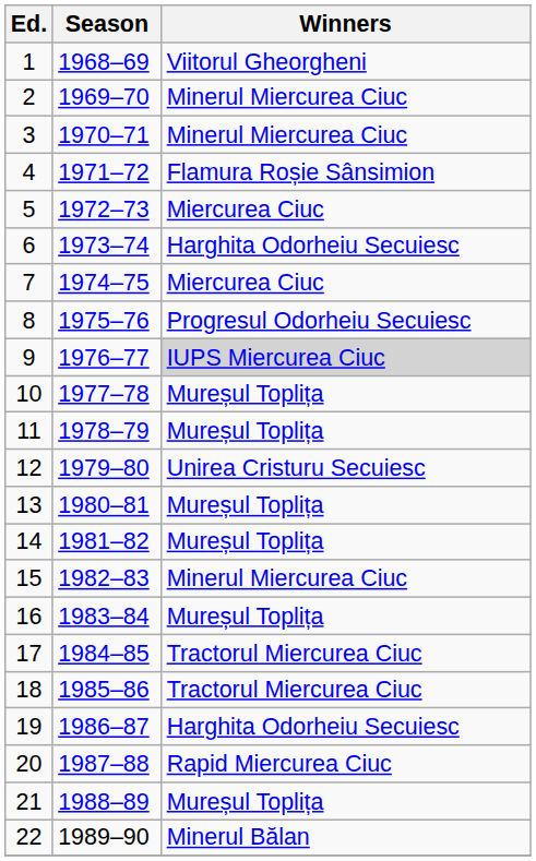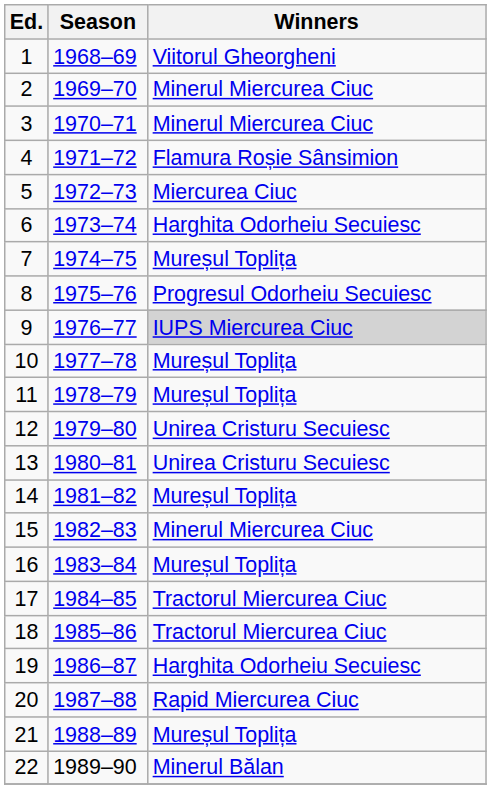7 | Winners: Miercurea Ciuc -> Mureșul Toplița
13 | Winners: Mureșul Toplița -> Unirea Cristuru Secuiesc
